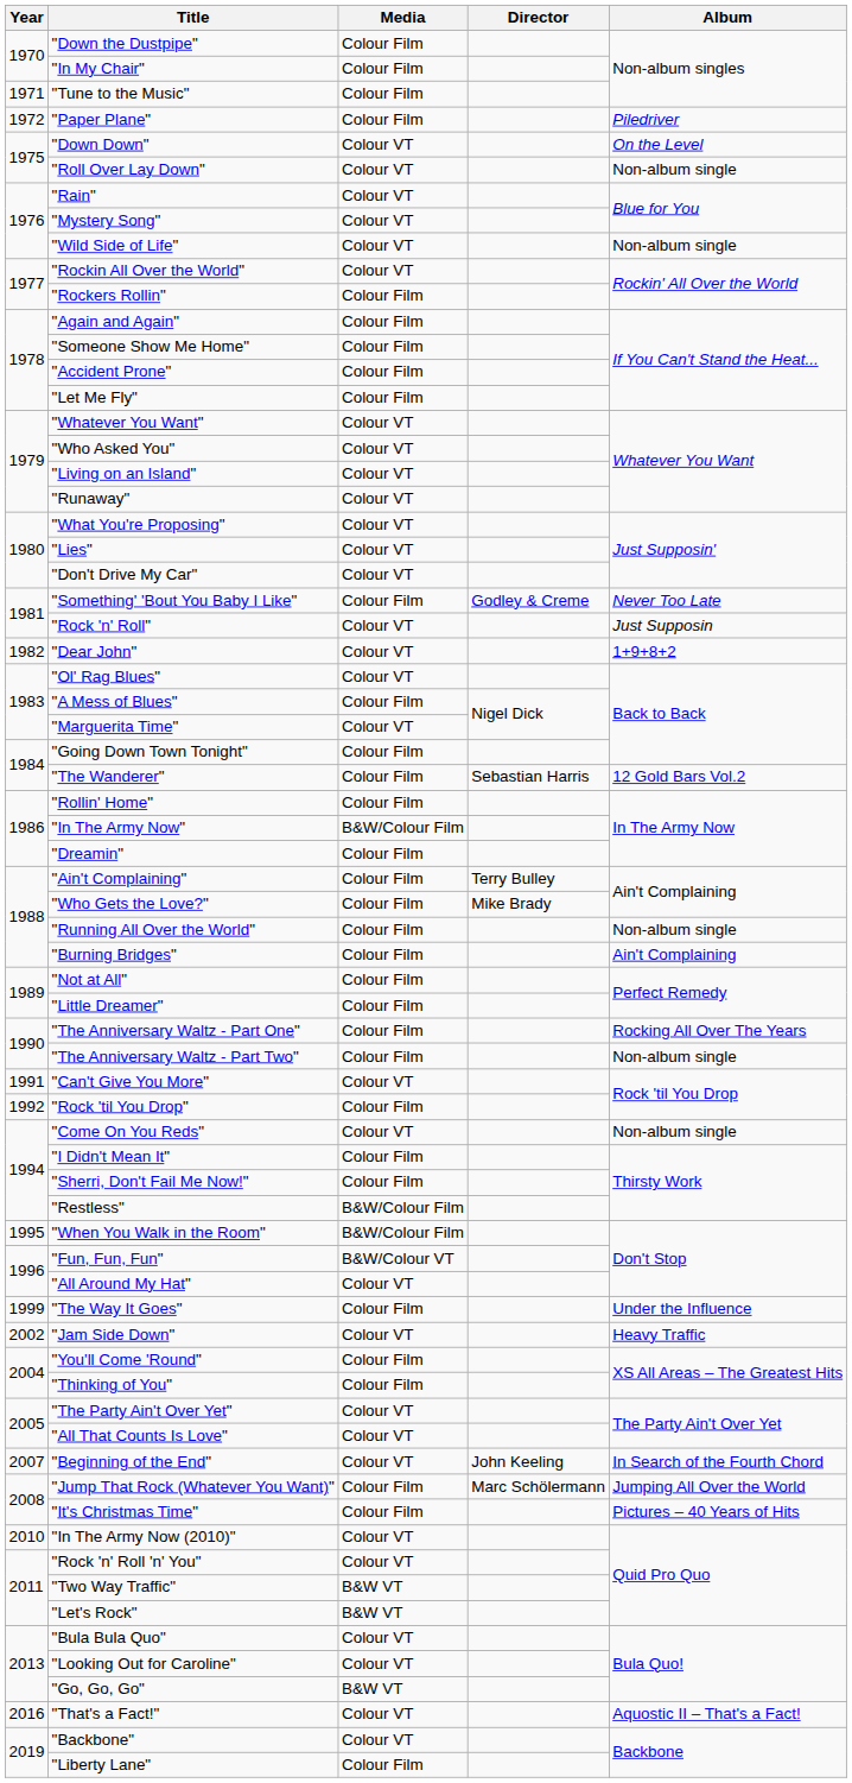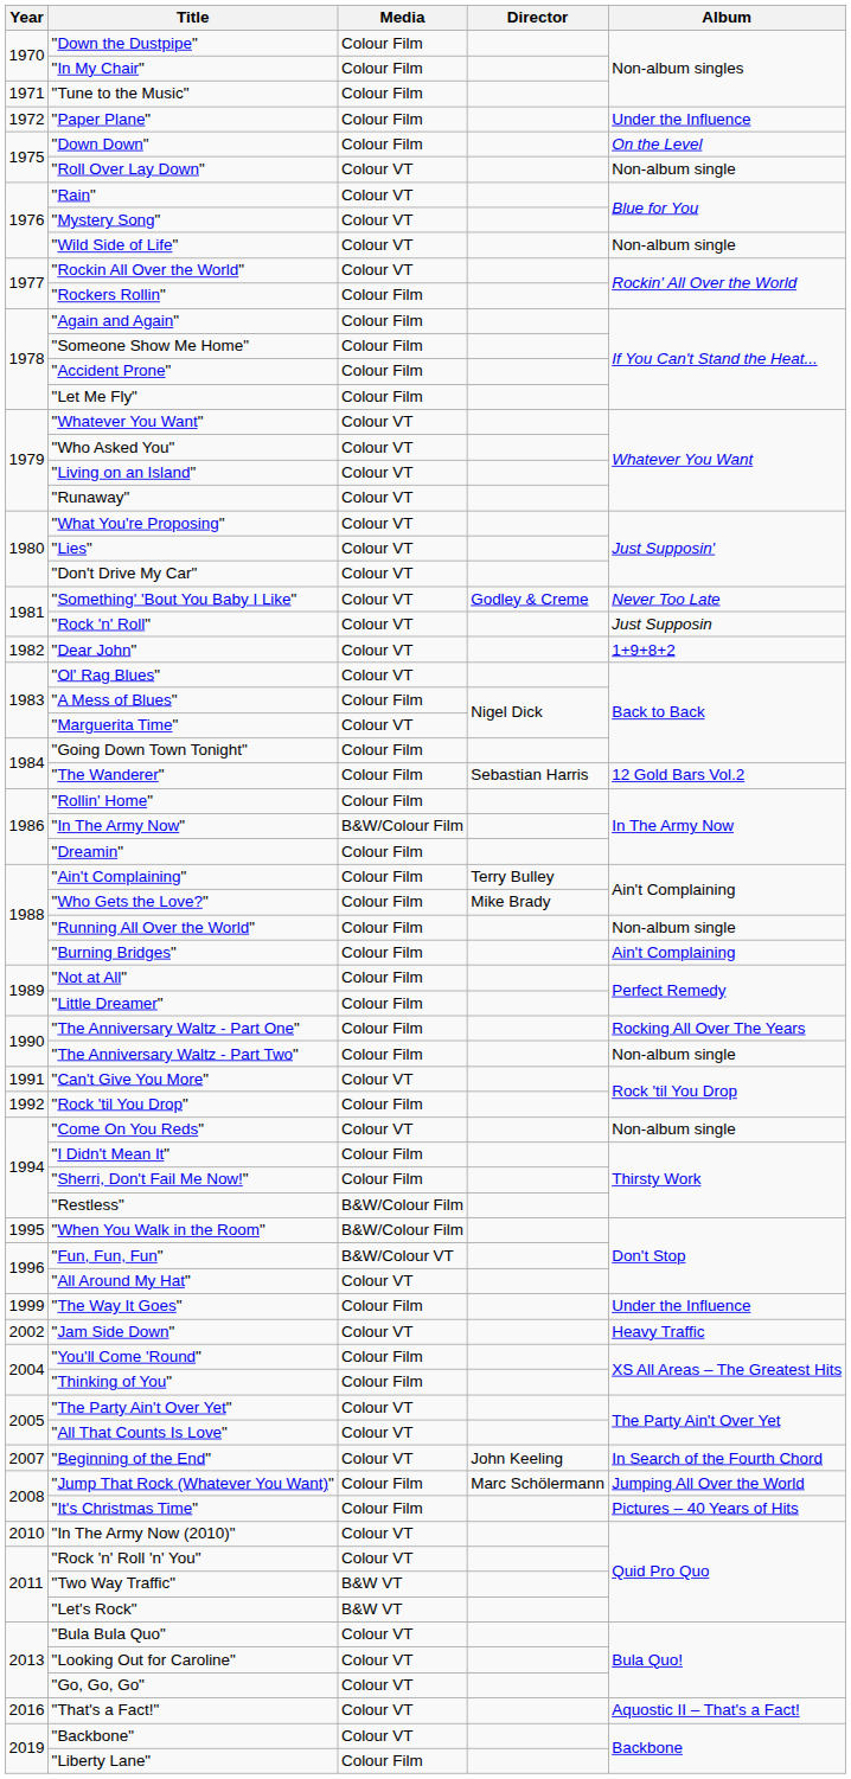"Paper Plane" | Album: Piledriver -> Under the Influence
"Down Down" | Media: Colour VT -> Colour Film
"Something' 'Bout You Baby I Like" | Media: Colour Film -> Colour VT
"Go, Go, Go" | Media: B&W VT -> Colour VT
